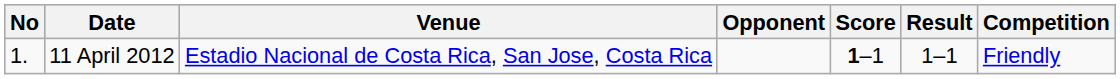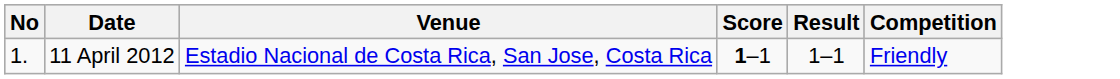- column: Opponent
